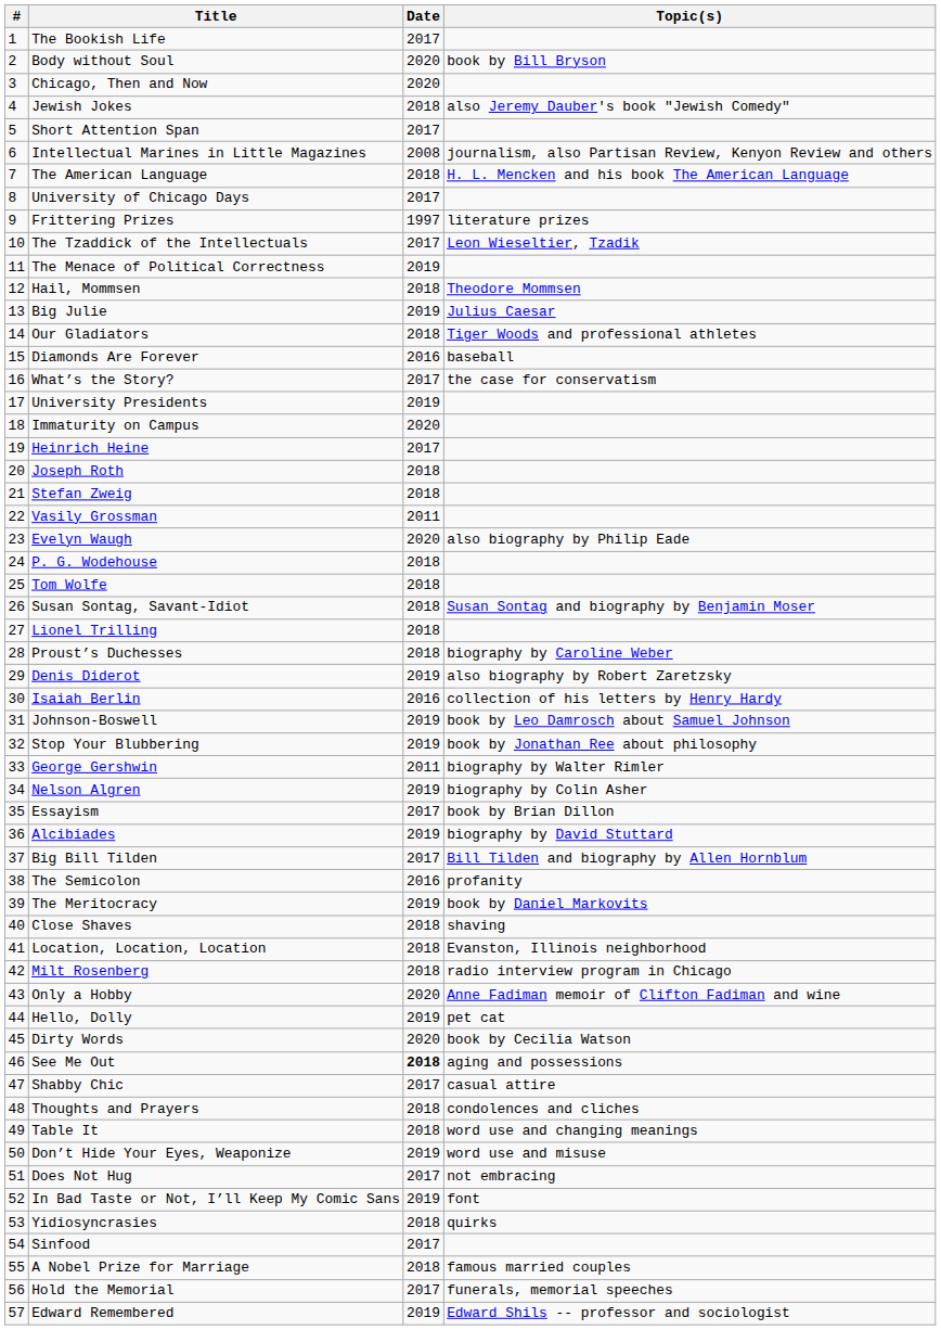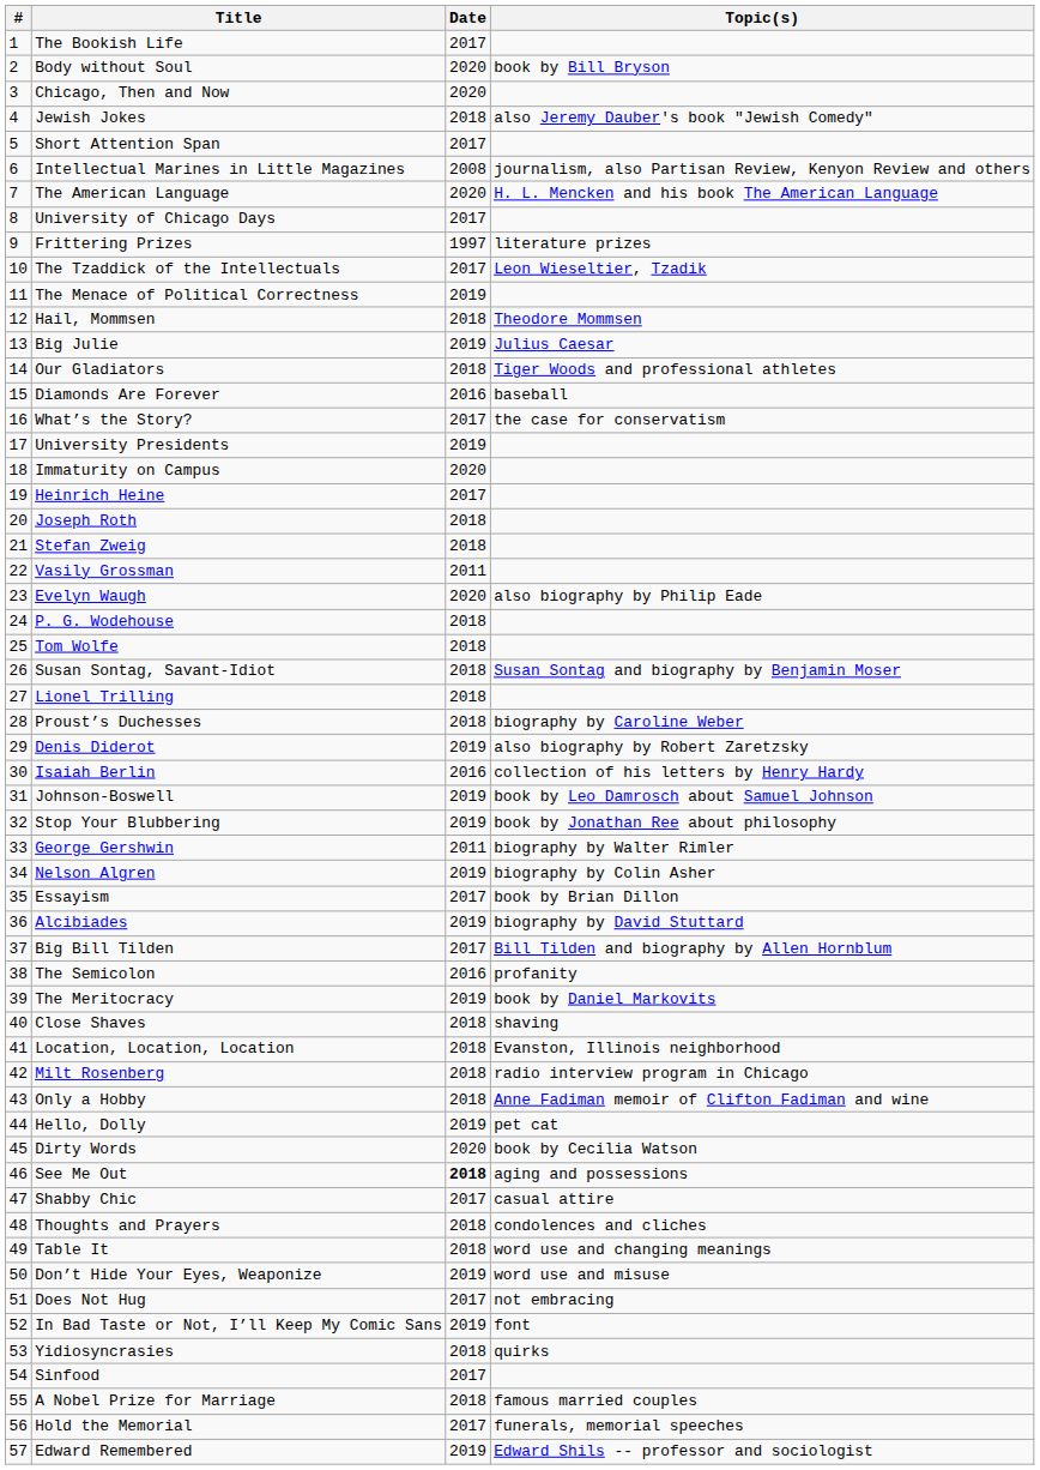The American Language | Date: 2018 -> 2020
Only a Hobby | Date: 2020 -> 2018
